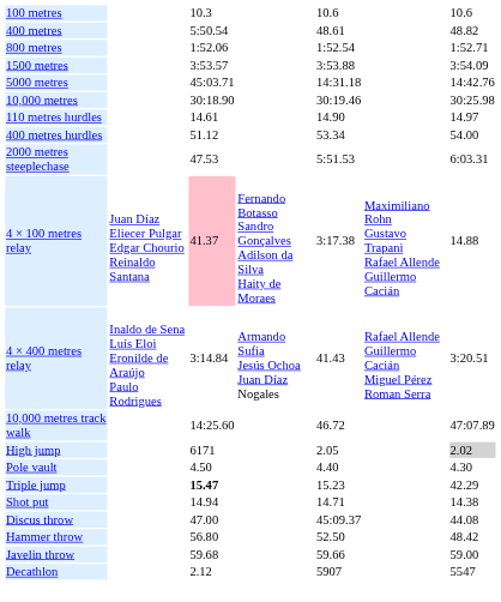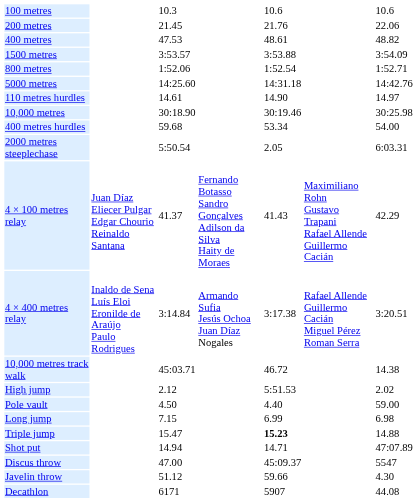+ row: 200 metres | 21.45 | 21.76 | 22.06
400 metres | column 3: 5:50.54 -> 47.53
rows swapped: 800 metres <-> 1500 metres
5000 metres | column 3: 45:03.71 -> 14:25.60
rows swapped: 10,000 metres <-> 110 metres hurdles
400 metres hurdles | column 3: 51.12 -> 59.68
2000 metres steeplechase | column 3: 47.53 -> 5:50.54
2000 metres steeplechase | column 5: 5:51.53 -> 2.05
4 × 100 metres relay | column 3: pink background -> no background
4 × 100 metres relay | column 5: 3:17.38 -> 41.43
4 × 100 metres relay | column 7: 14.88 -> 42.29
4 × 400 metres relay | column 5: 41.43 -> 3:17.38
10,000 metres track walk | column 3: 14:25.60 -> 45:03.71
10,000 metres track walk | column 7: 47:07.89 -> 14.38
High jump | column 3: 6171 -> 2.12
High jump | column 5: 2.05 -> 5:51.53
High jump | column 7: lightgrey background -> no background
Pole vault | column 7: 4.30 -> 59.00
+ row: Long jump | 7.15 | 6.99 | 6.98
Triple jump | column 3: bold -> normal
Triple jump | column 5: normal -> bold
Triple jump | column 7: 42.29 -> 14.88
Shot put | column 7: 14.38 -> 47:07.89
Discus throw | column 7: 44.08 -> 5547
- row: Hammer throw | 56.80 | 52.50 | 48.42
Javelin throw | column 3: 59.68 -> 51.12
Javelin throw | column 7: 59.00 -> 4.30
Decathlon | column 3: 2.12 -> 6171
Decathlon | column 7: 5547 -> 44.08
